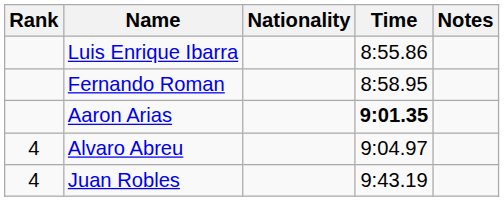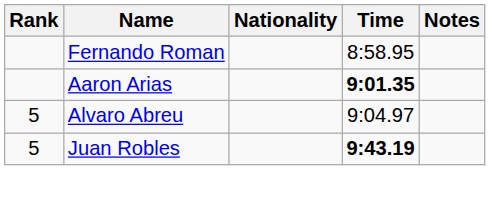- row: Luis Enrique Ibarra | 8:55.86
Alvaro Abreu | Rank: 4 -> 5
Juan Robles | Rank: 4 -> 5
Juan Robles | Time: normal -> bold
